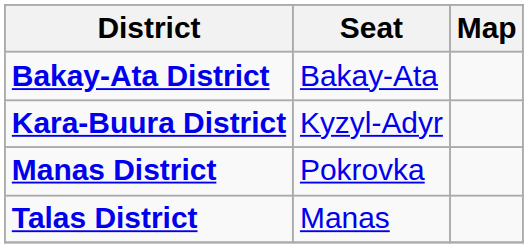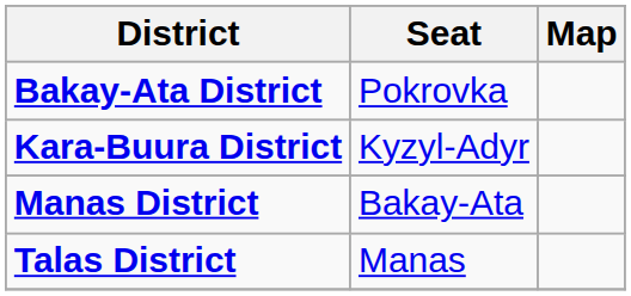Bakay-Ata District | Seat: Bakay-Ata -> Pokrovka
Manas District | Seat: Pokrovka -> Bakay-Ata
